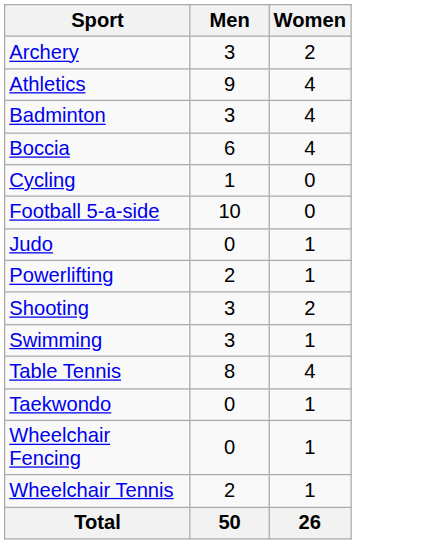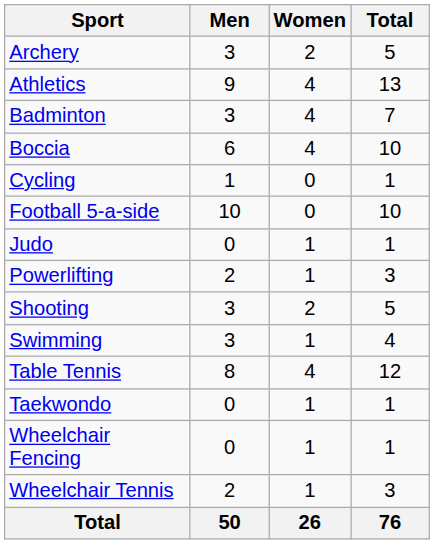+ column: Total | 5 | 13 | 7 | 10 | 1 | 10 | 1 | 3 | 5 | 4 | 12 | 1 | 1 | 3 | 76
